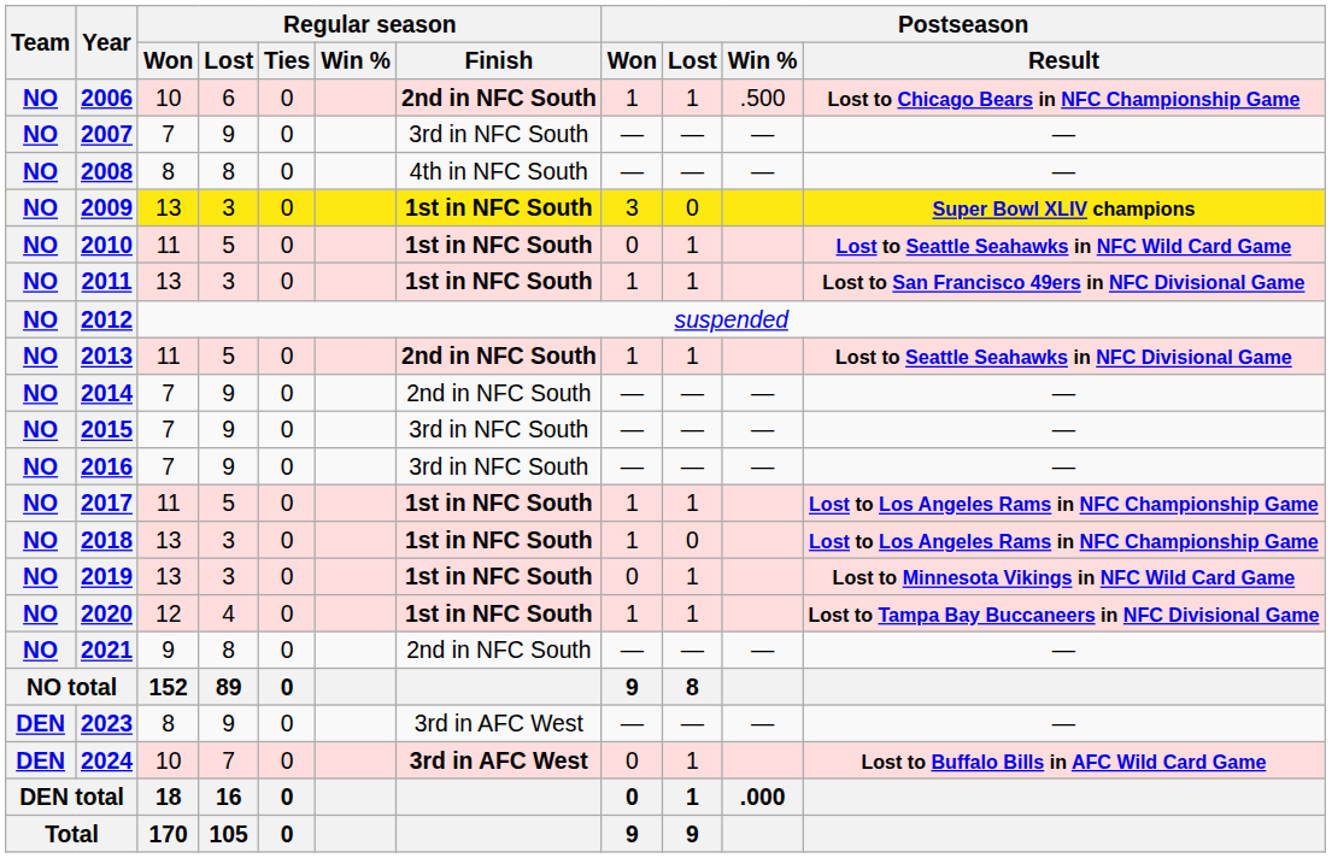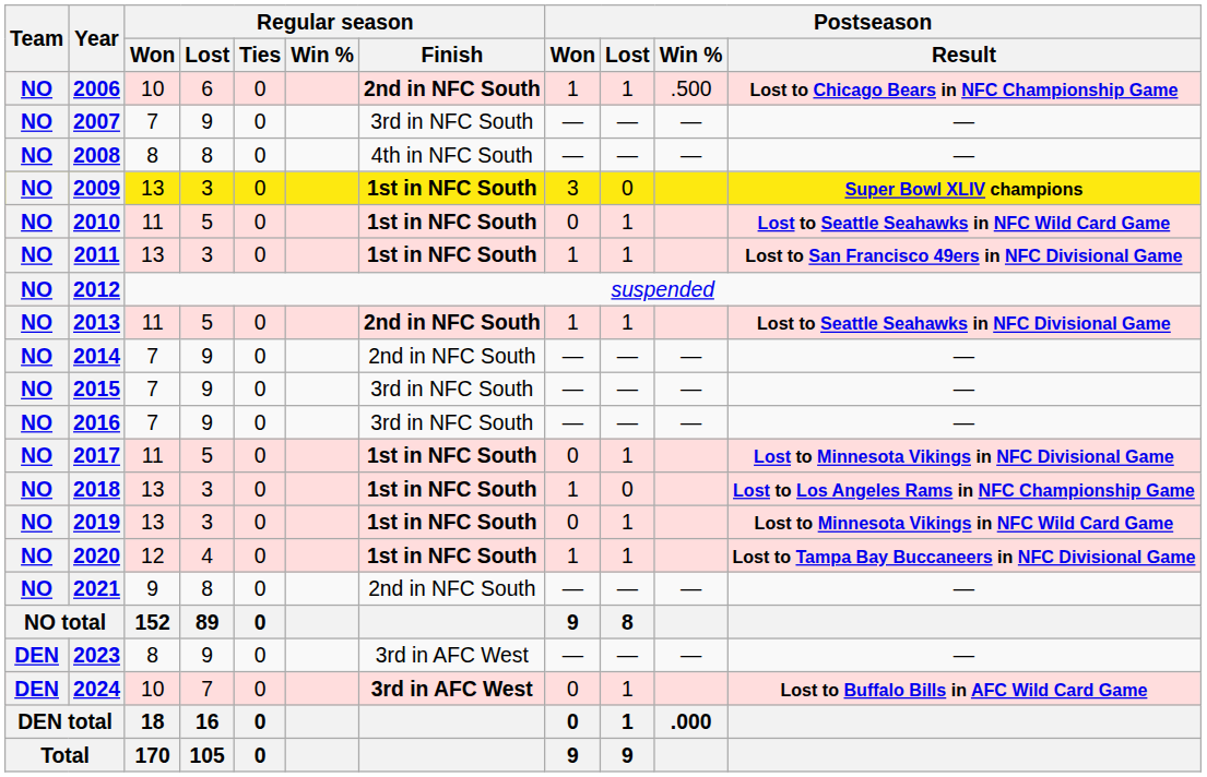2017 | Postseason / Won: 1 -> 0
2017 | Postseason / Result: Lost to Los Angeles Rams in NFC Championship Game -> Lost to Minnesota Vikings in NFC Divisional Game
